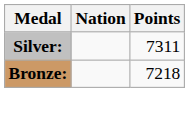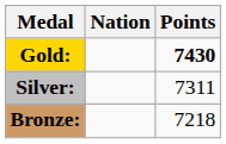+ row: Gold: | 7430
